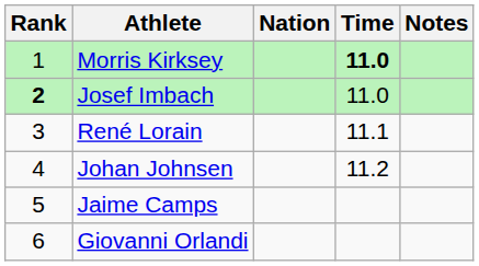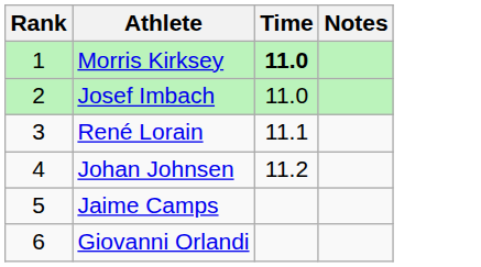- column: Nation
Josef Imbach | Rank: bold -> normal
